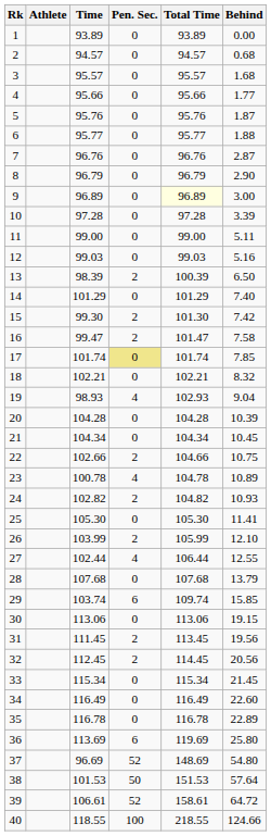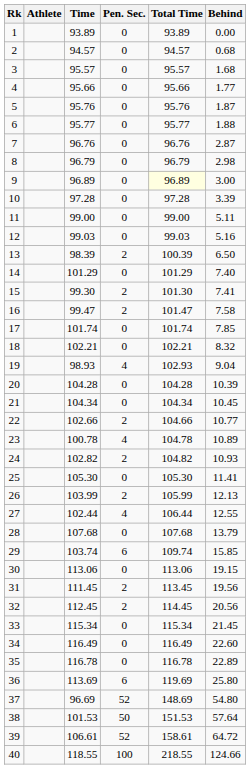8 | Behind: 2.90 -> 2.98
15 | Behind: 7.42 -> 7.41
17 | Pen. Sec.: khaki background -> no background
22 | Behind: 10.75 -> 10.77
26 | Behind: 12.10 -> 12.13
